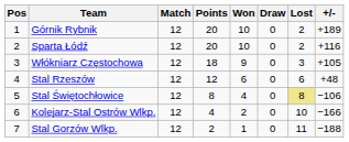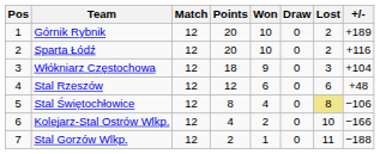Włókniarz Częstochowa | +/-: +105 -> +104
